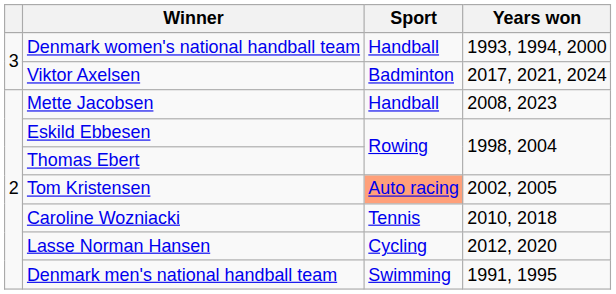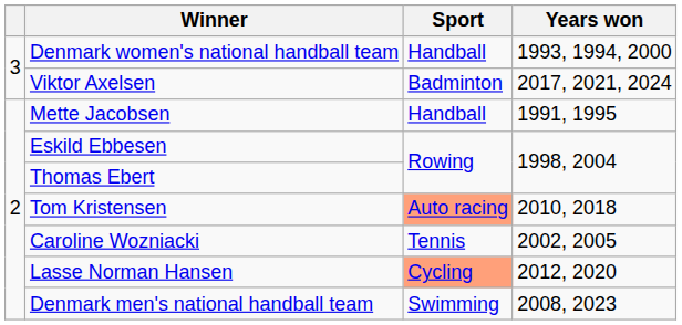Mette Jacobsen | Years won: 2008, 2023 -> 1991, 1995
Tom Kristensen | Years won: 2002, 2005 -> 2010, 2018
Caroline Wozniacki | Years won: 2010, 2018 -> 2002, 2005
Lasse Norman Hansen | Sport: no background -> lightsalmon background
Denmark men's national handball team | Years won: 1991, 1995 -> 2008, 2023
